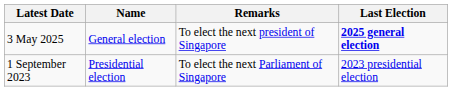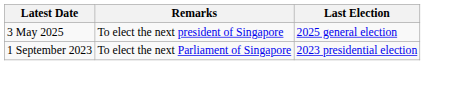- column: Name | General election | Presidential election
3 May 2025 | Last Election: bold -> normal
